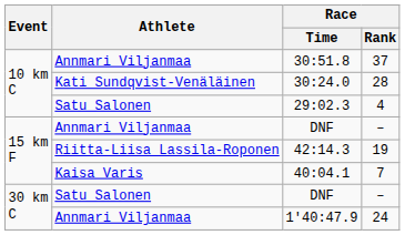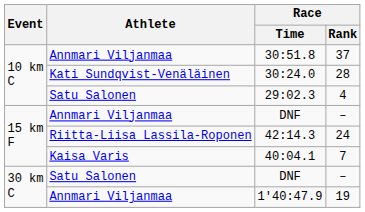42:14.3 | Race / Rank: 19 -> 24
1'40:47.9 | Race / Rank: 24 -> 19
